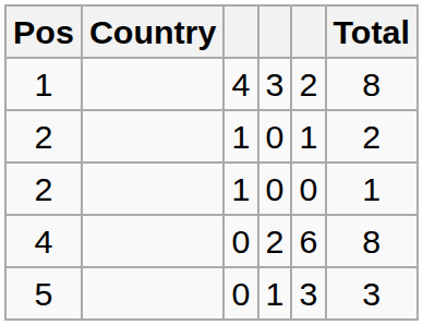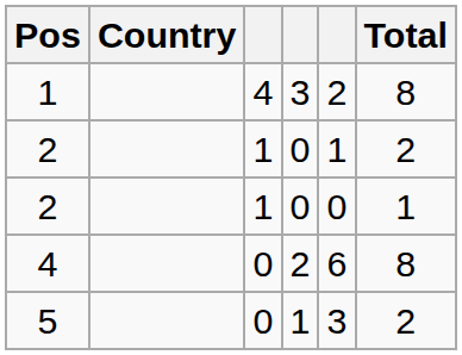5 | Total: 3 -> 2
